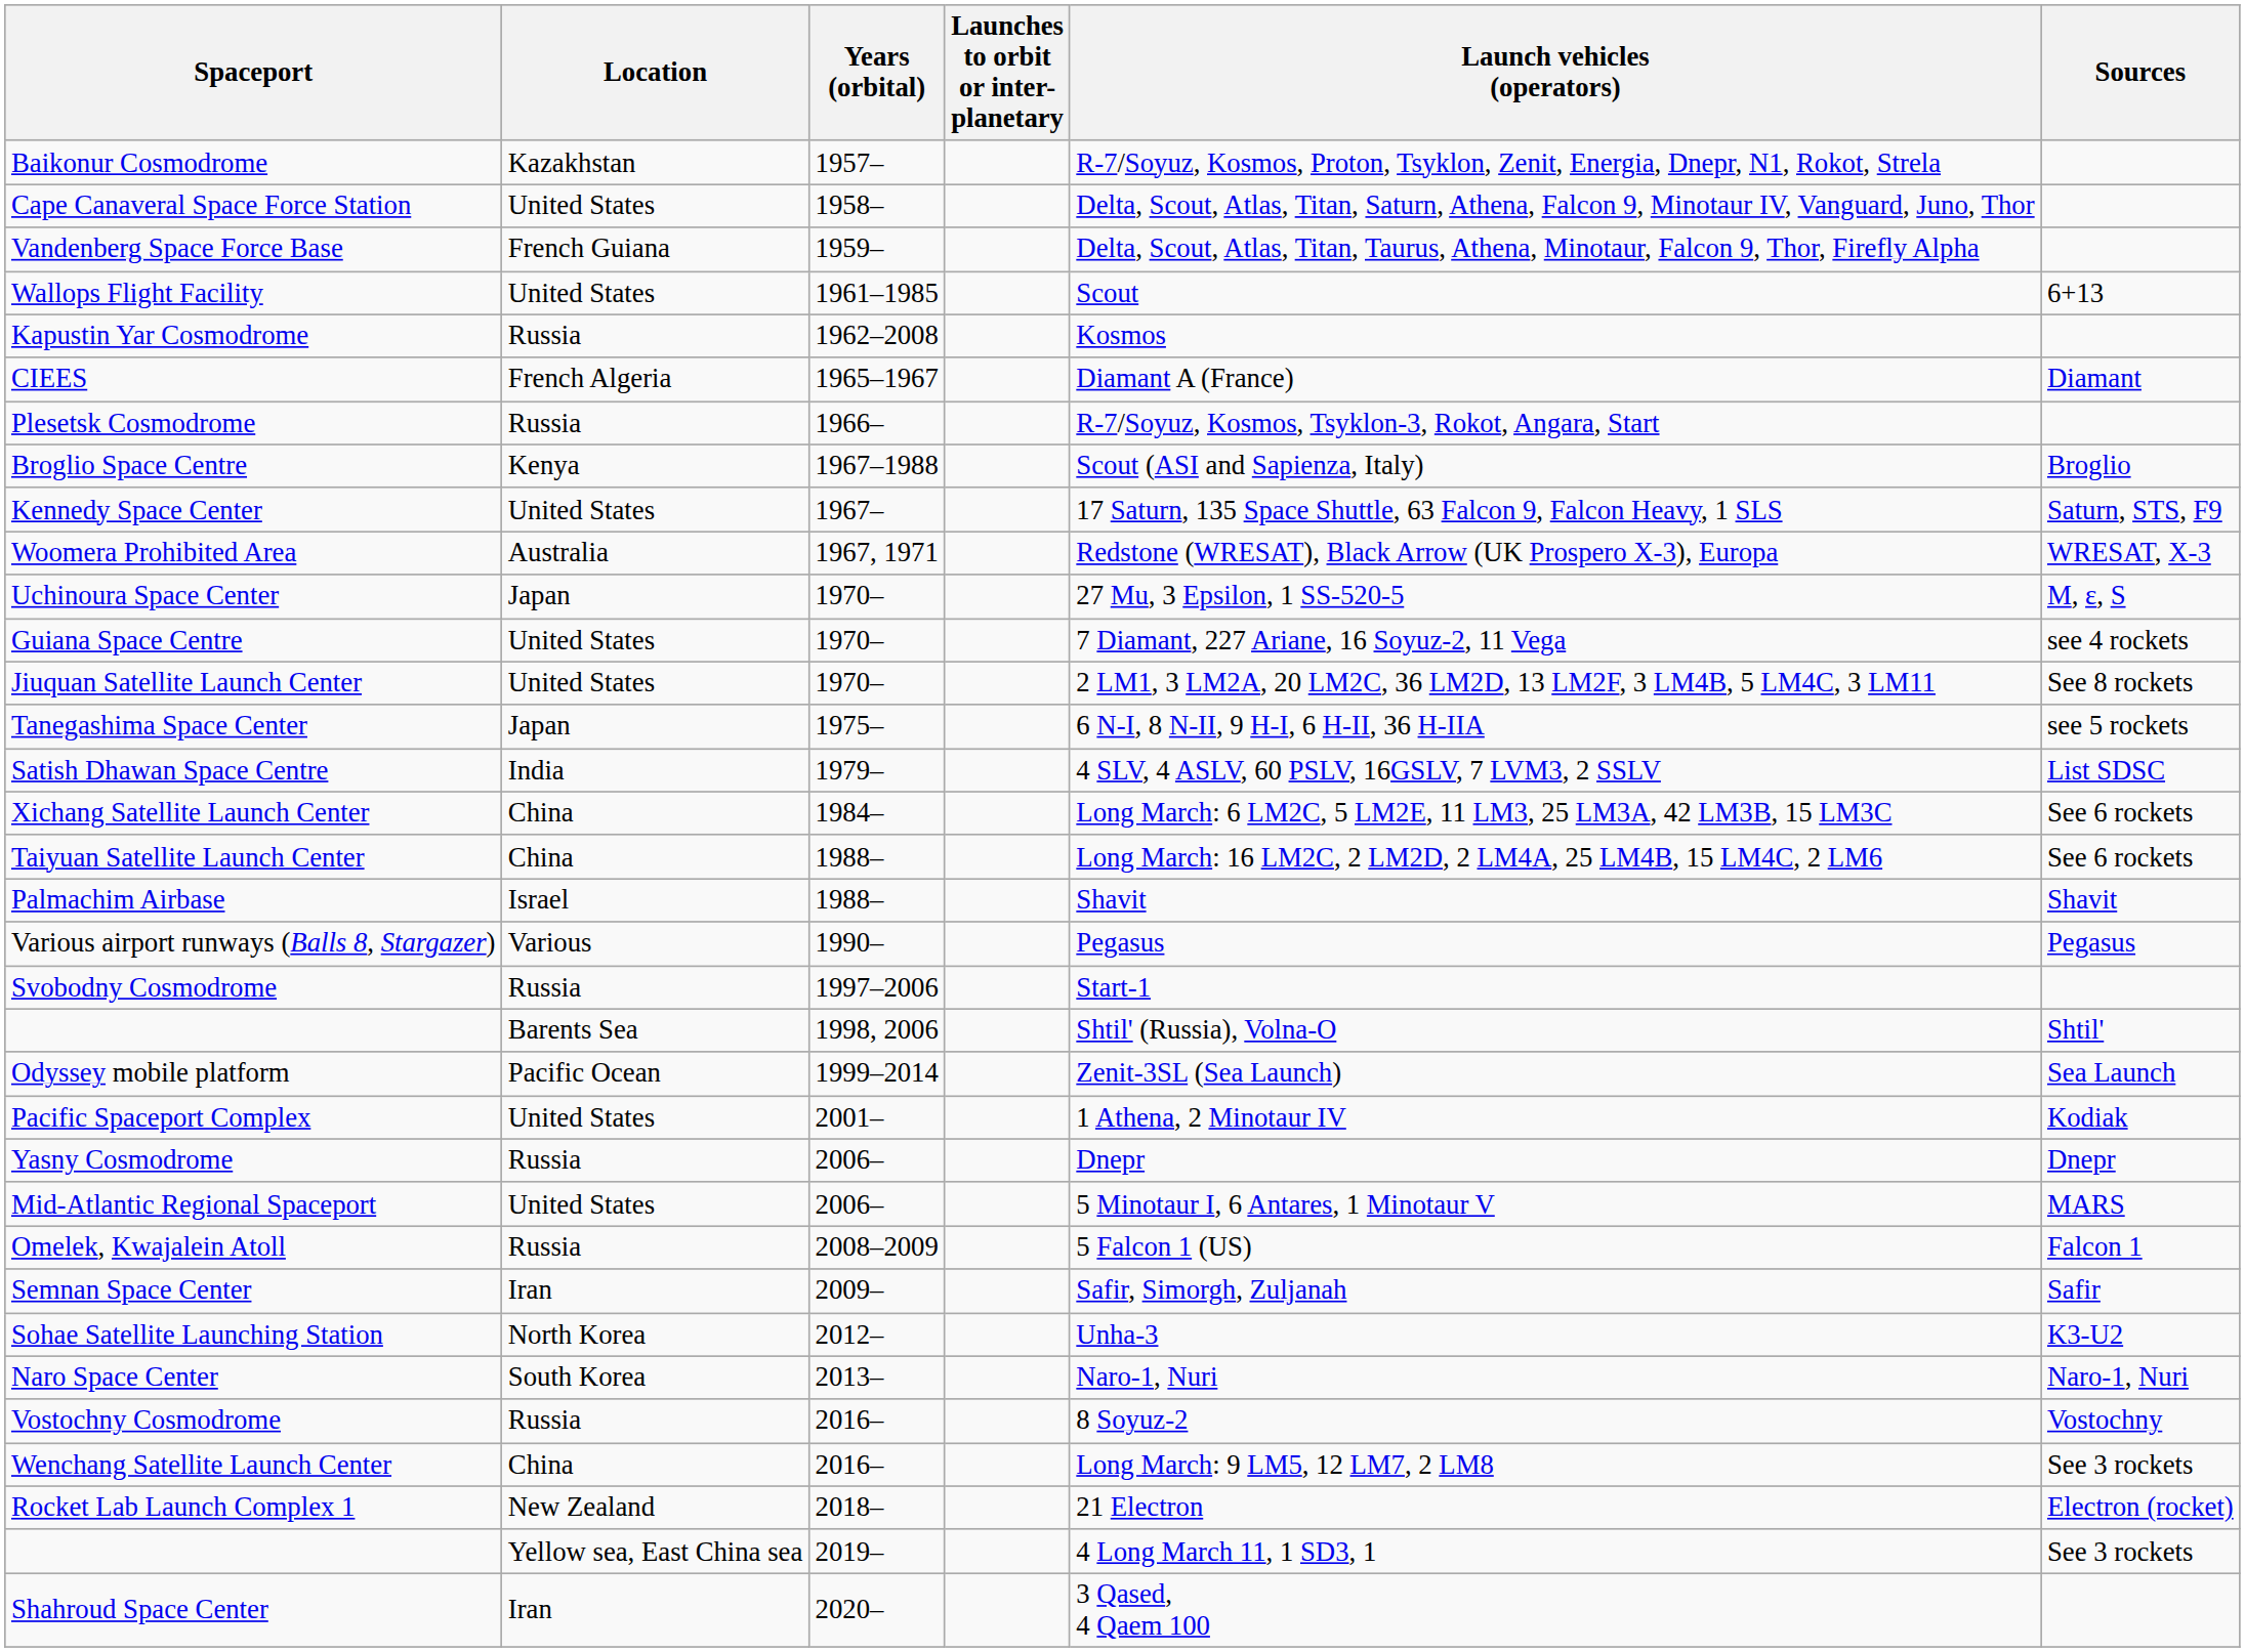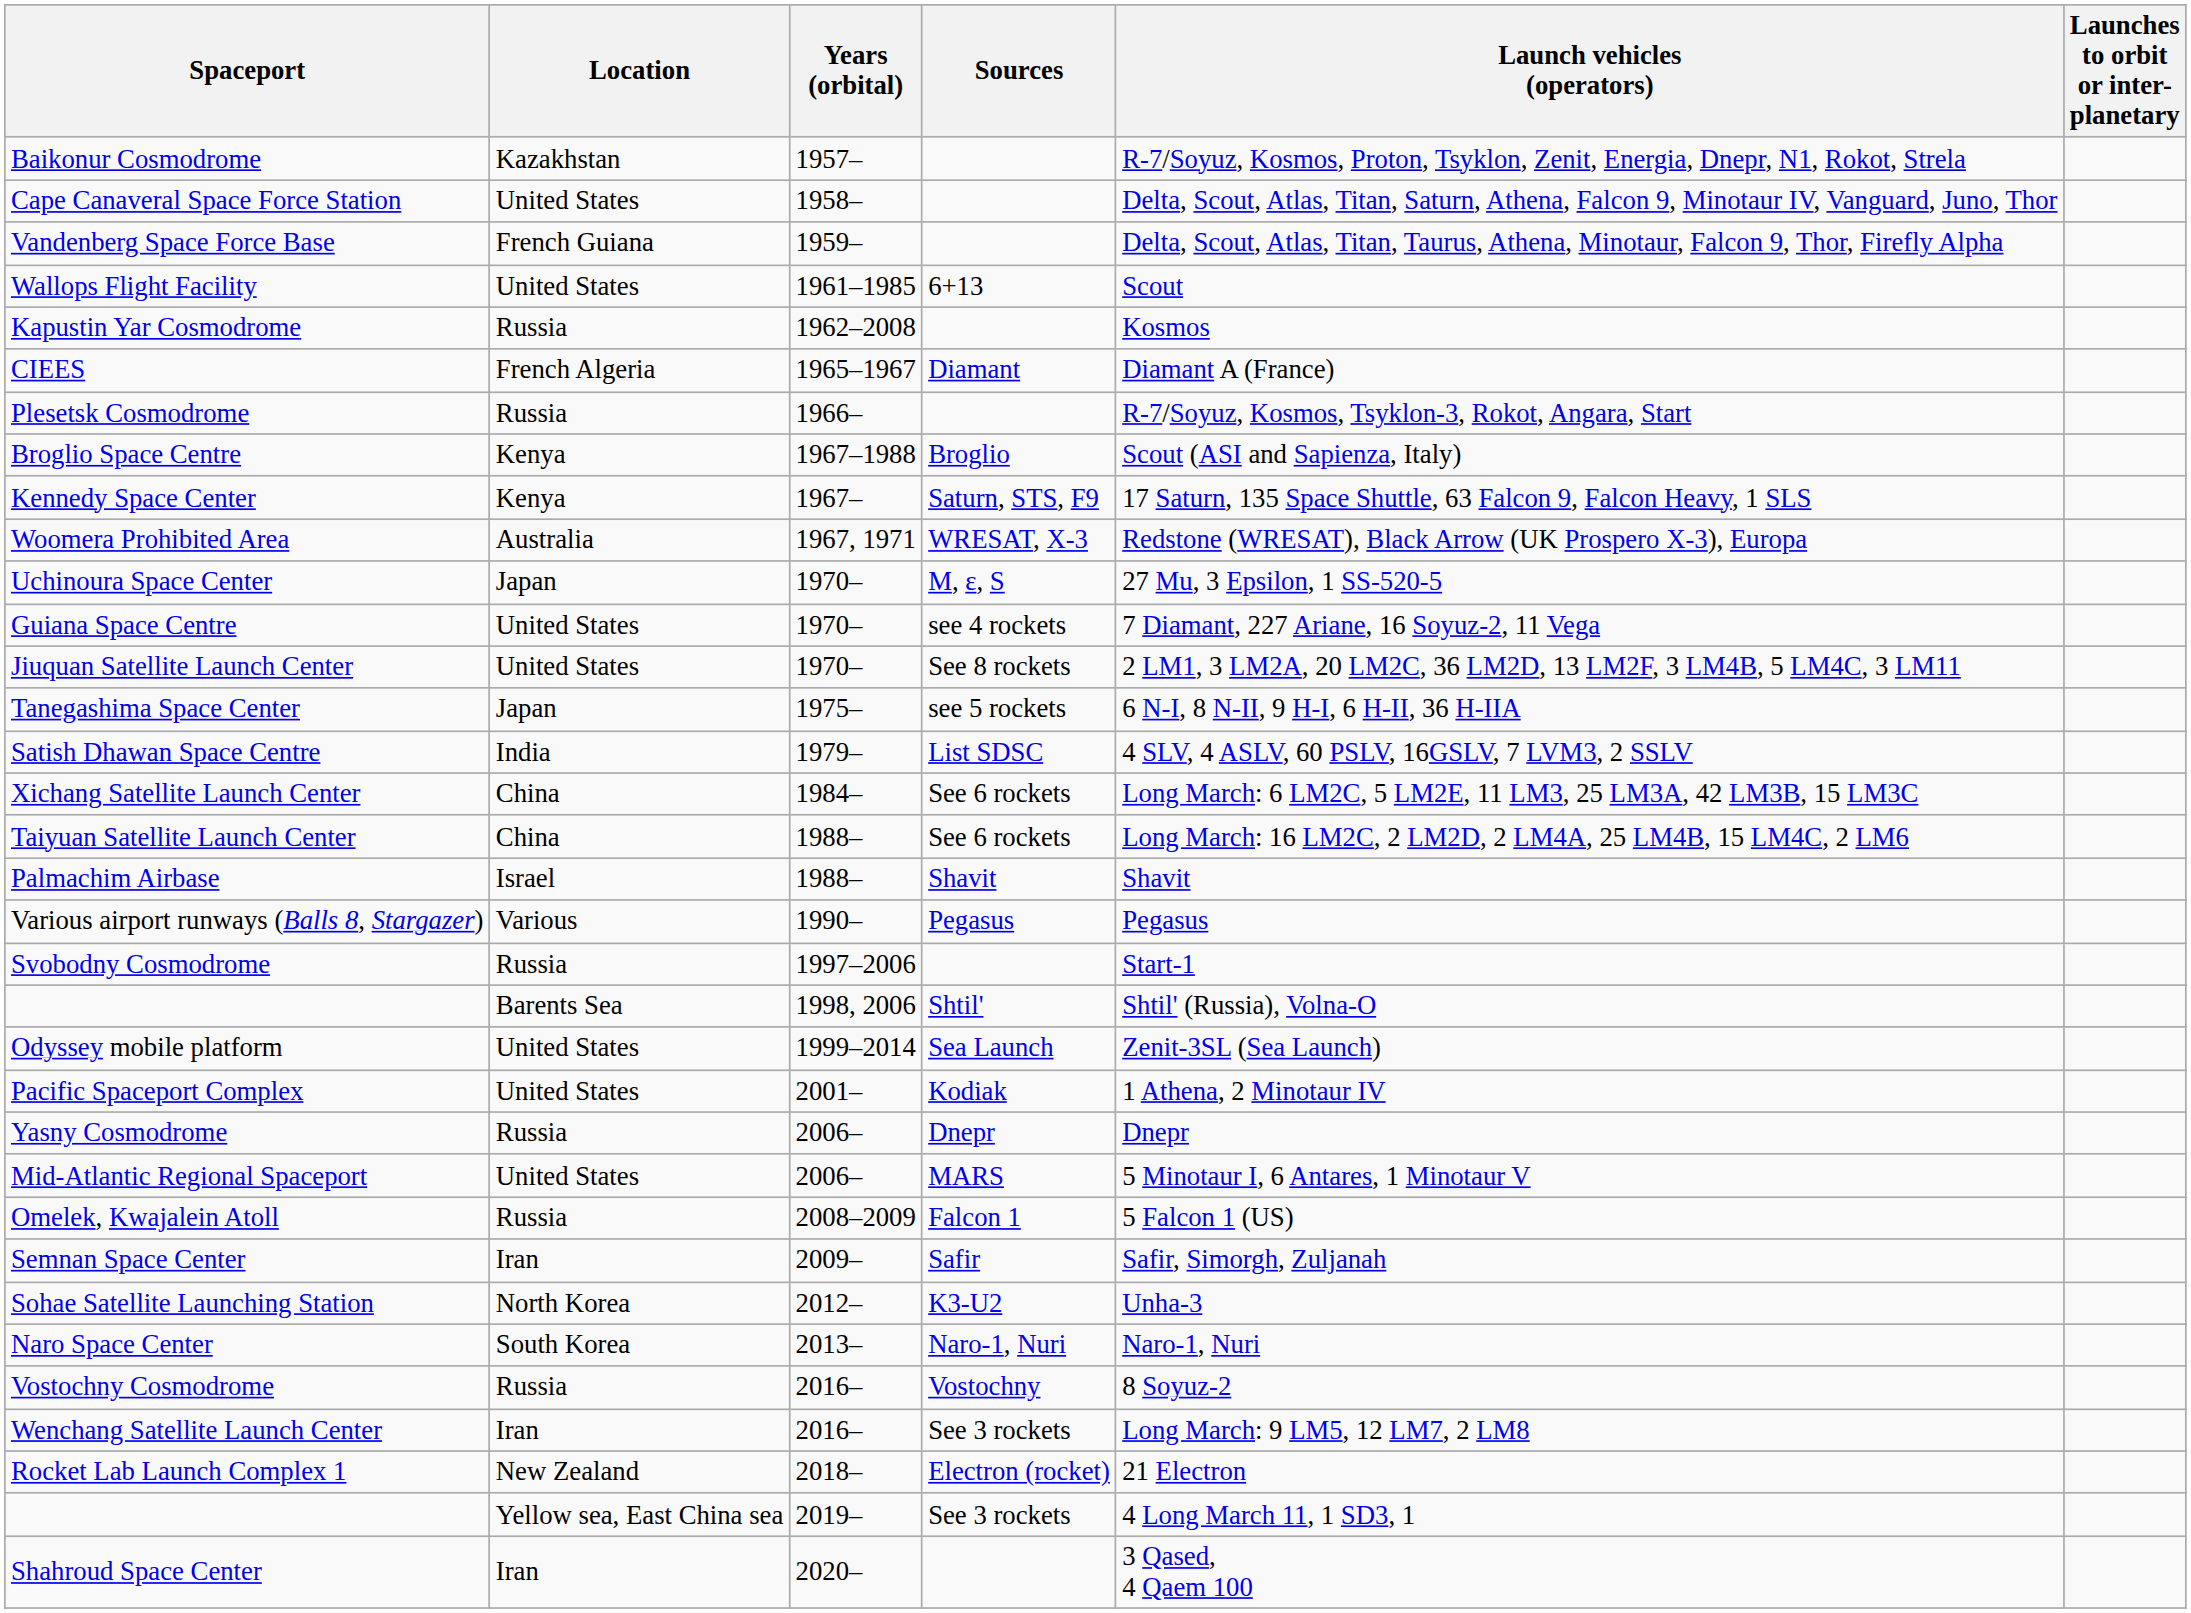columns swapped: Launches to orbit or inter- planetary <-> Sources
Kennedy Space Center | Location: United States -> Kenya
Odyssey mobile platform | Location: Pacific Ocean -> United States
Wenchang Satellite Launch Center | Location: China -> Iran
